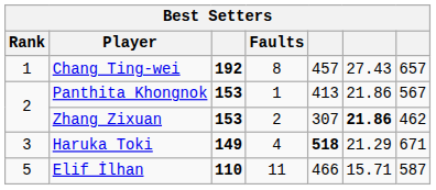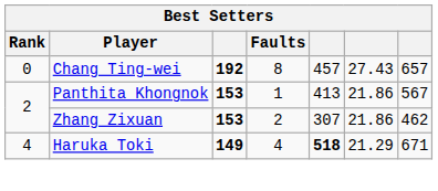Chang Ting-wei | Rank: 1 -> 0
Zhang Zixuan | column 6: bold -> normal
Haruka Toki | Rank: 3 -> 4
- row: 5 | Elif İlhan | 110 | 11 | 466 | 15.71 | 587
